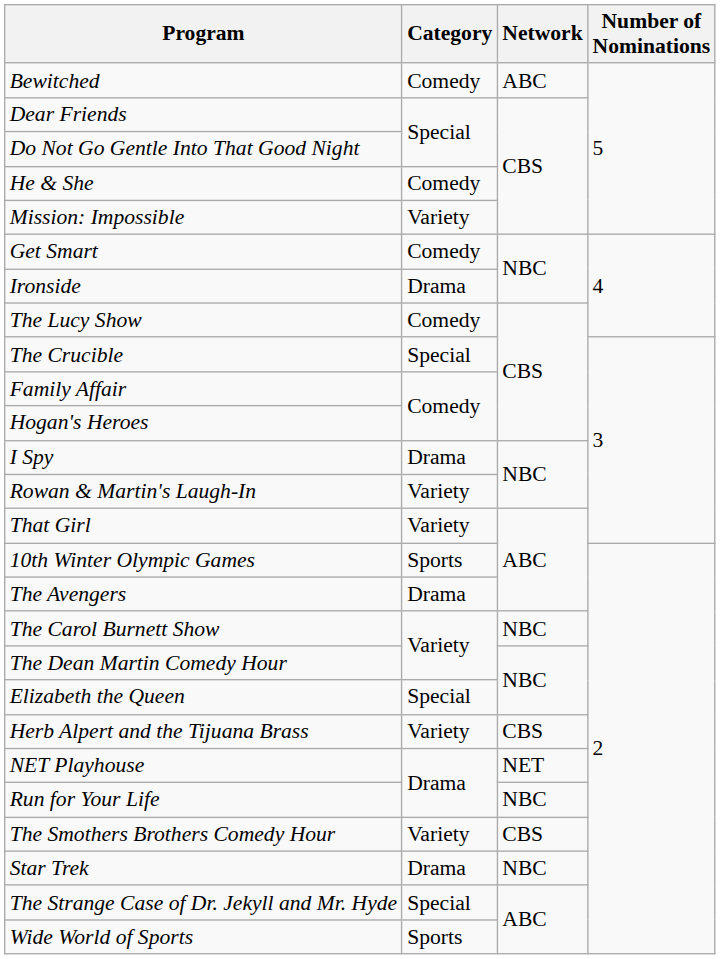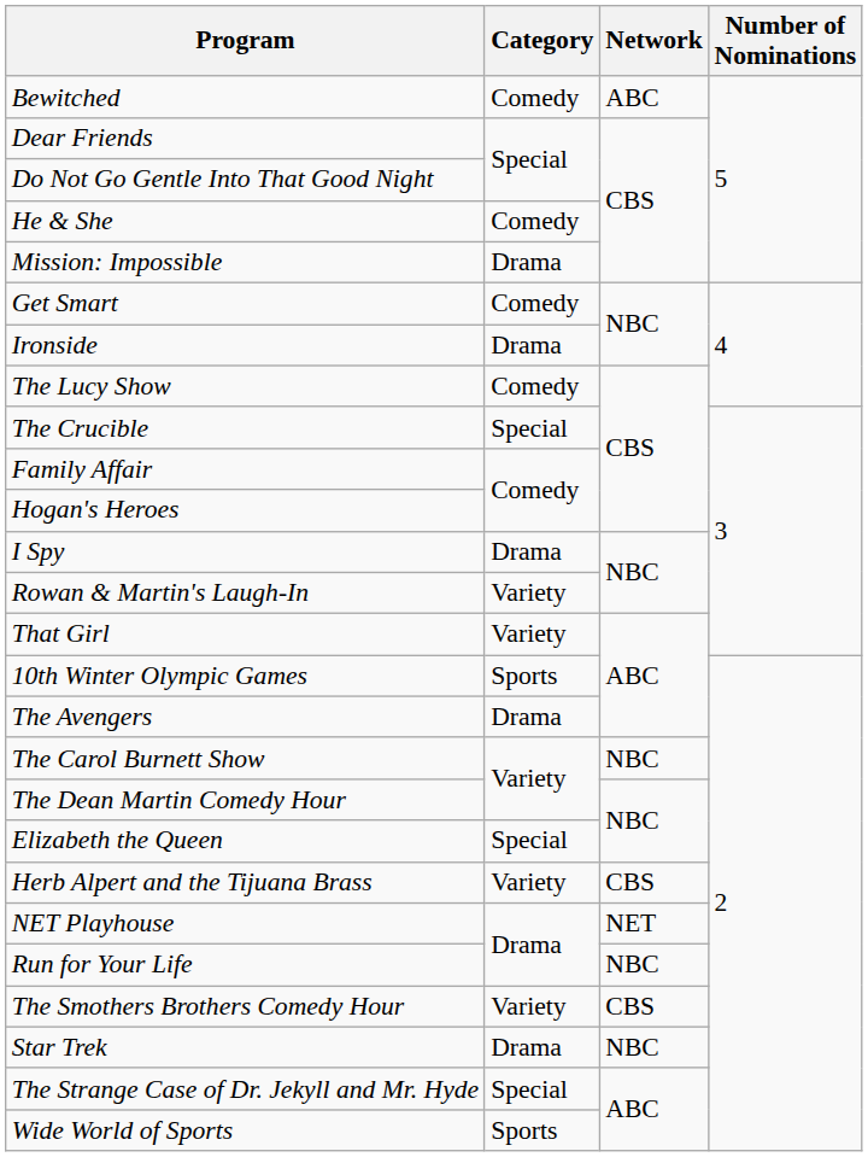Mission: Impossible | Category: Variety -> Drama
